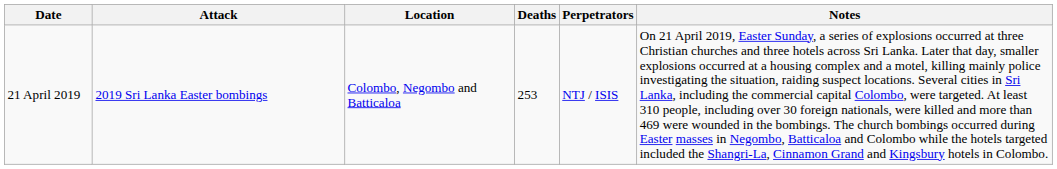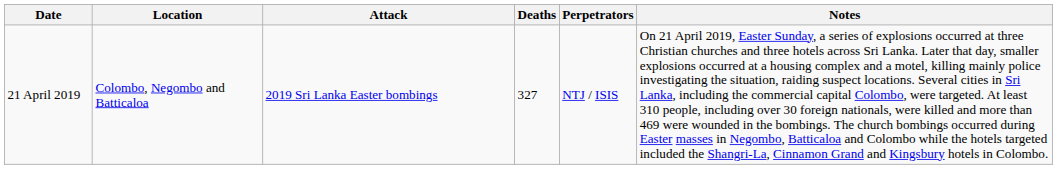columns swapped: Attack <-> Location
21 April 2019 | Deaths: 253 -> 327
